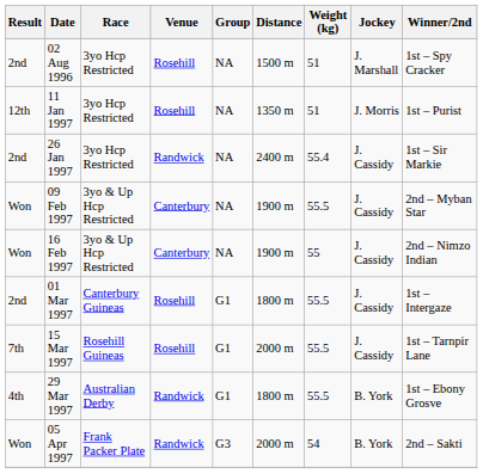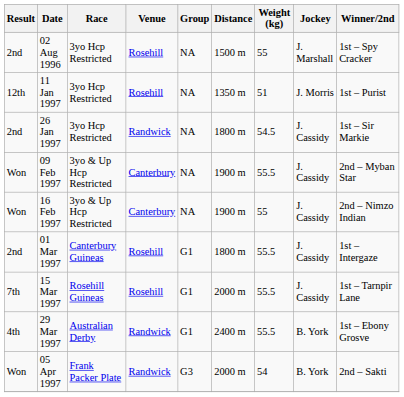02 Aug 1996 | Weight (kg): 51 -> 55
26 Jan 1997 | Distance: 2400 m -> 1800 m
26 Jan 1997 | Weight (kg): 55.4 -> 54.5
29 Mar 1997 | Distance: 1800 m -> 2400 m
